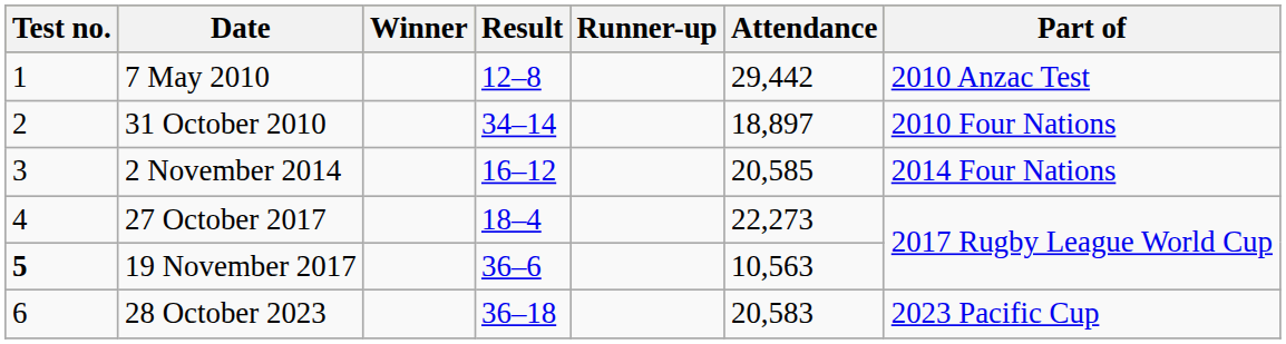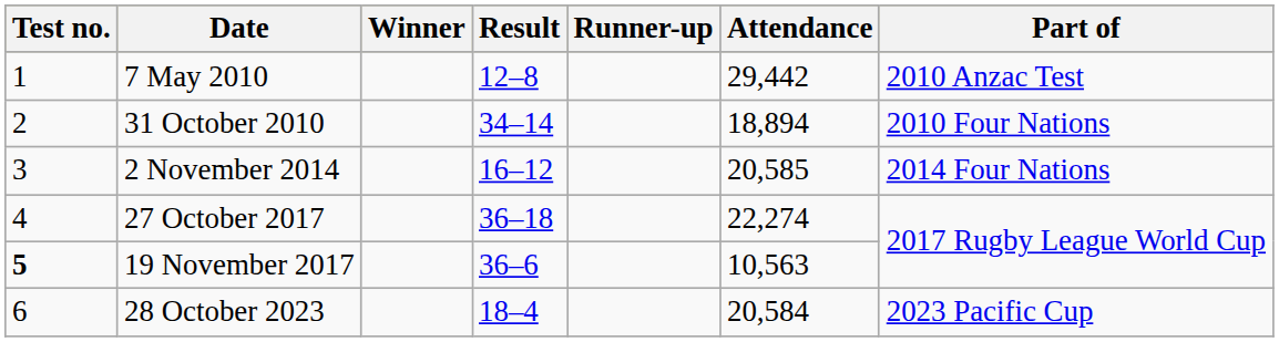31 October 2010 | Attendance: 18,897 -> 18,894
27 October 2017 | Result: 18–4 -> 36–18
27 October 2017 | Attendance: 22,273 -> 22,274
28 October 2023 | Result: 36–18 -> 18–4
28 October 2023 | Attendance: 20,583 -> 20,584
